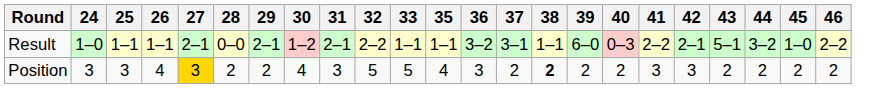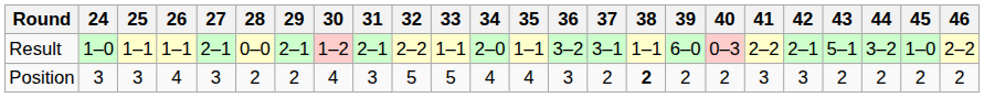+ column: 34 | 2–0 | 4
Position | 27: gold background -> no background
